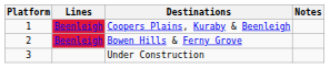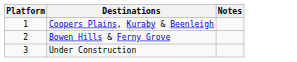- column: Lines | Beenleigh | Beenleigh
